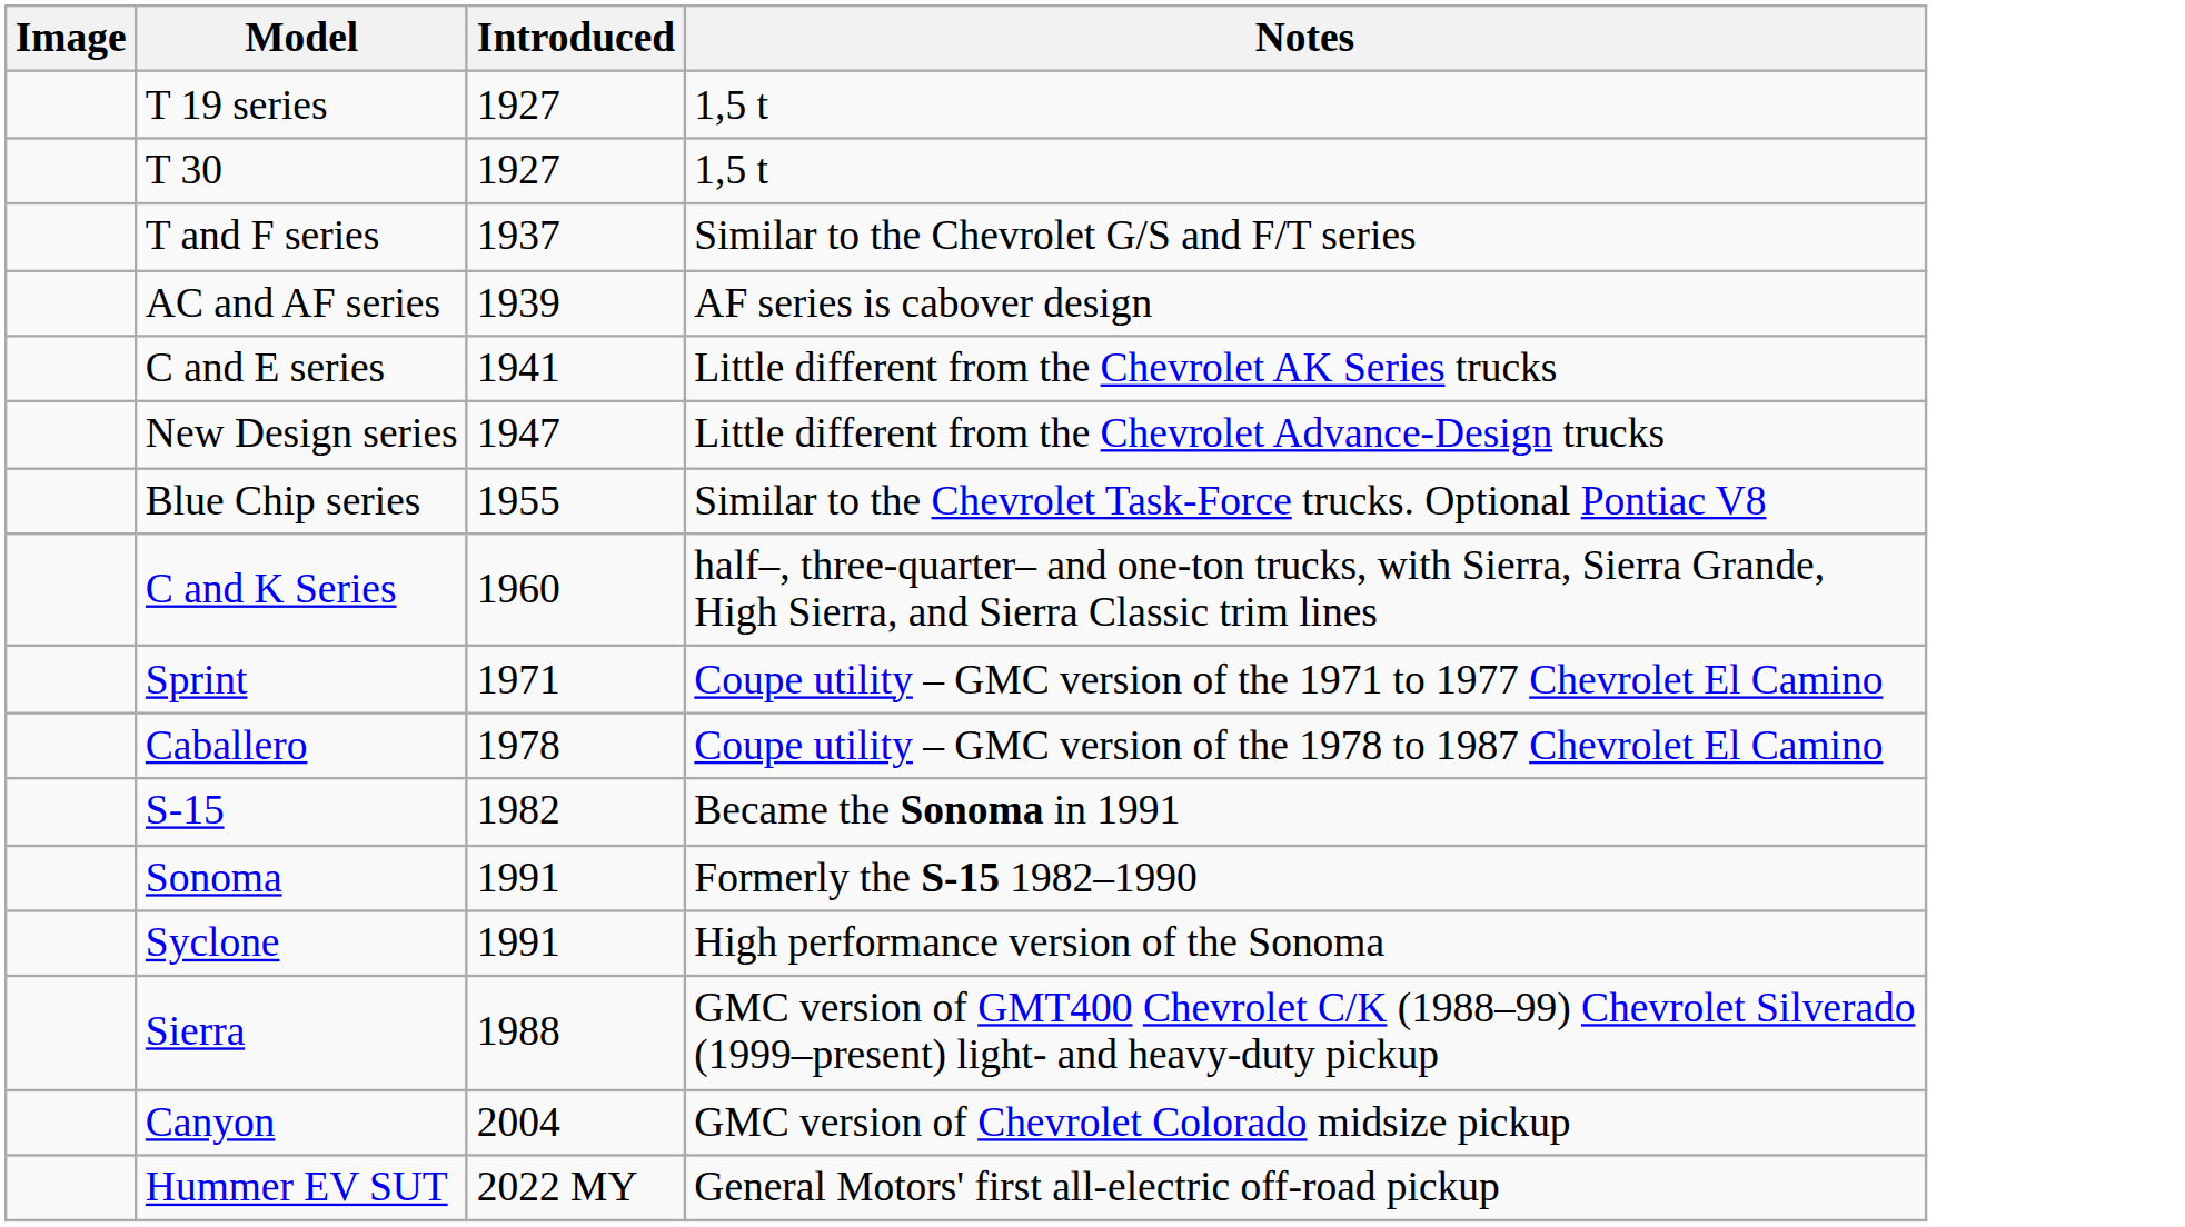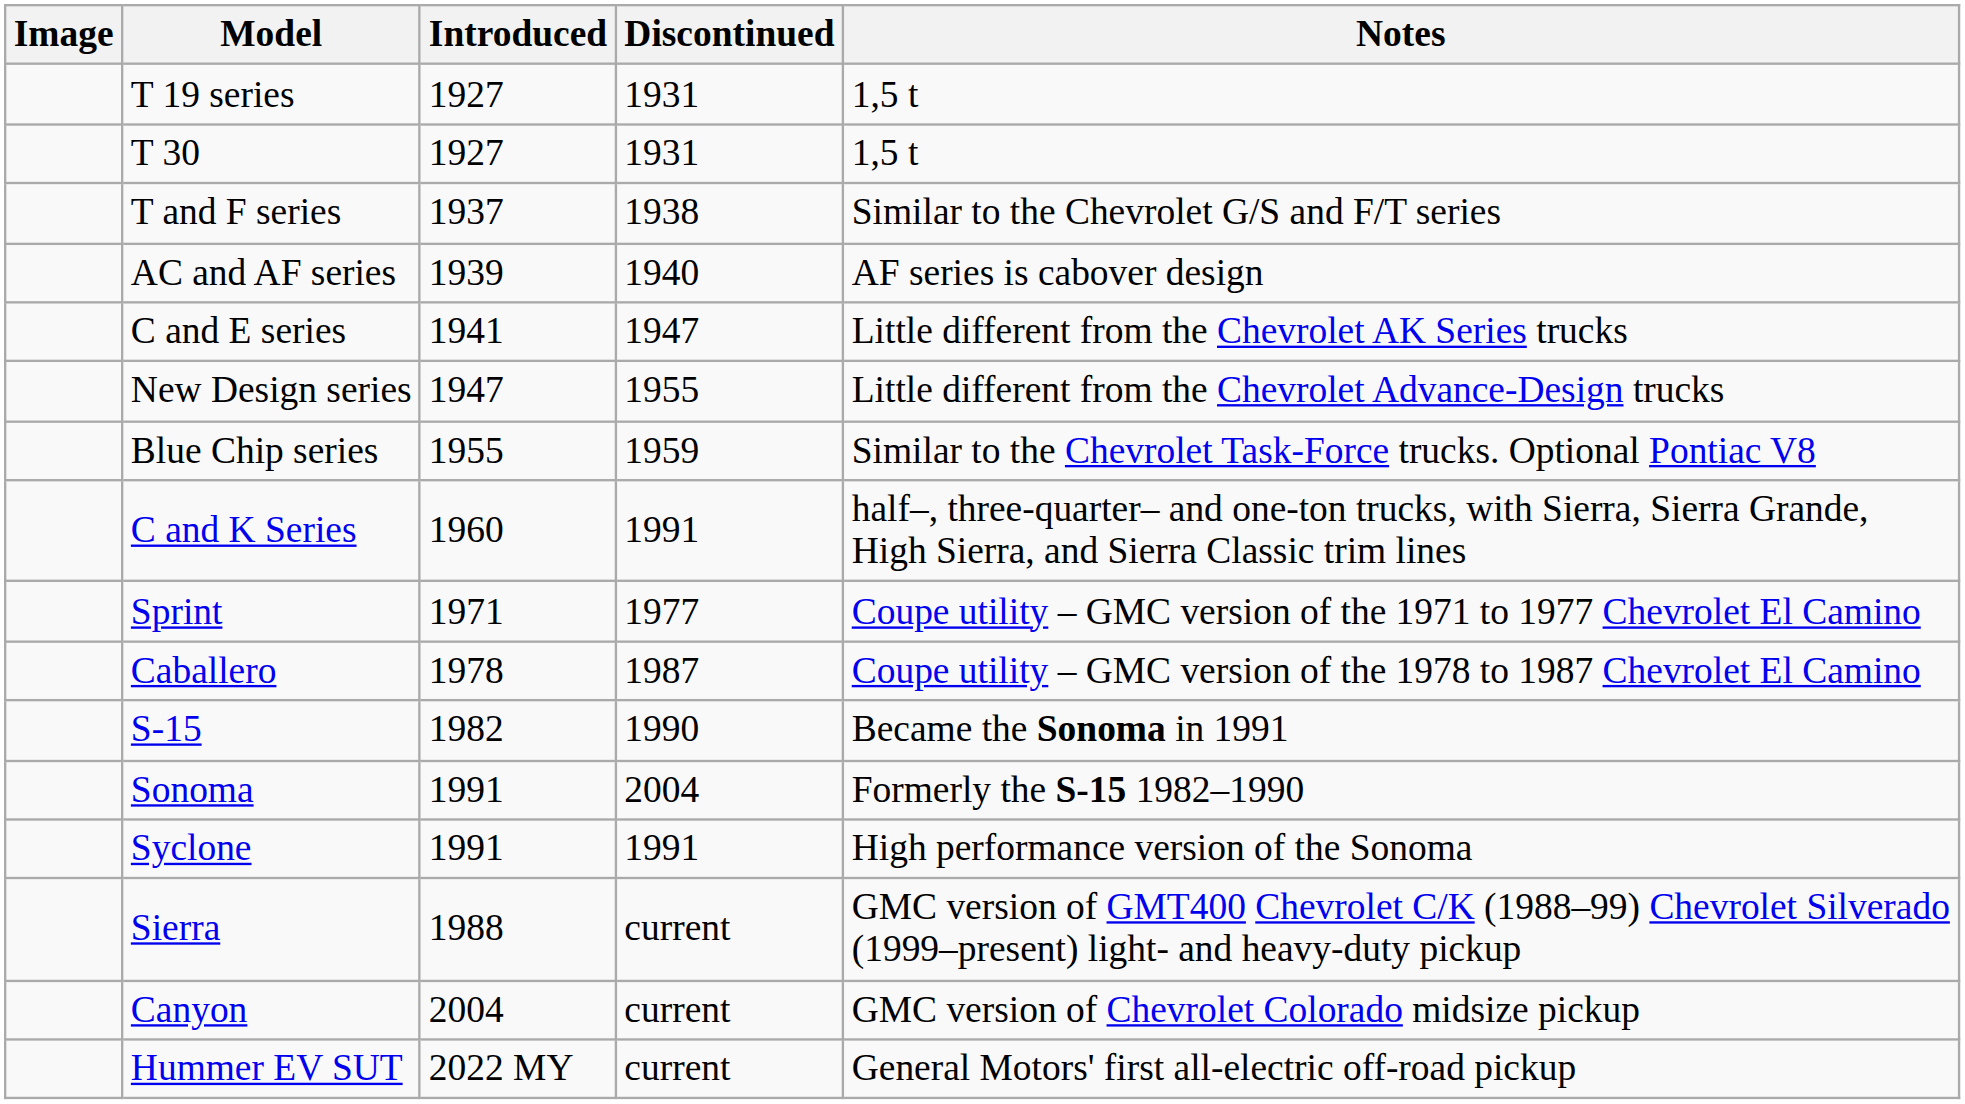+ column: Discontinued | 1931 | 1931 | 1938 | 1940 | 1947 | 1955 | 1959 | 1991 | 1977 | 1987 | 1990 | 2004 | 1991 | current | current | current
